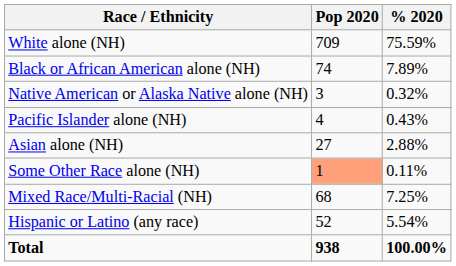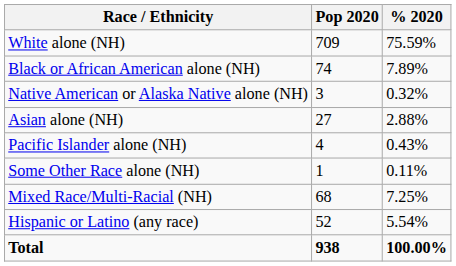rows swapped: Asian alone (NH) <-> Pacific Islander alone (NH)
Some Other Race alone (NH) | Pop 2020: lightsalmon background -> no background
